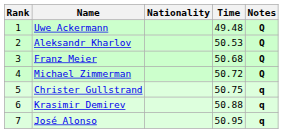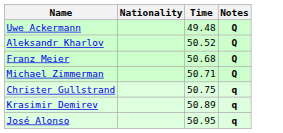- column: Rank | 1 | 2 | 3 | 4 | 5 | 6 | 7
Aleksandr Kharlov | Time: 50.53 -> 50.52
Michael Zimmerman | Time: 50.72 -> 50.71
Krasimir Demirev | Time: 50.88 -> 50.89
